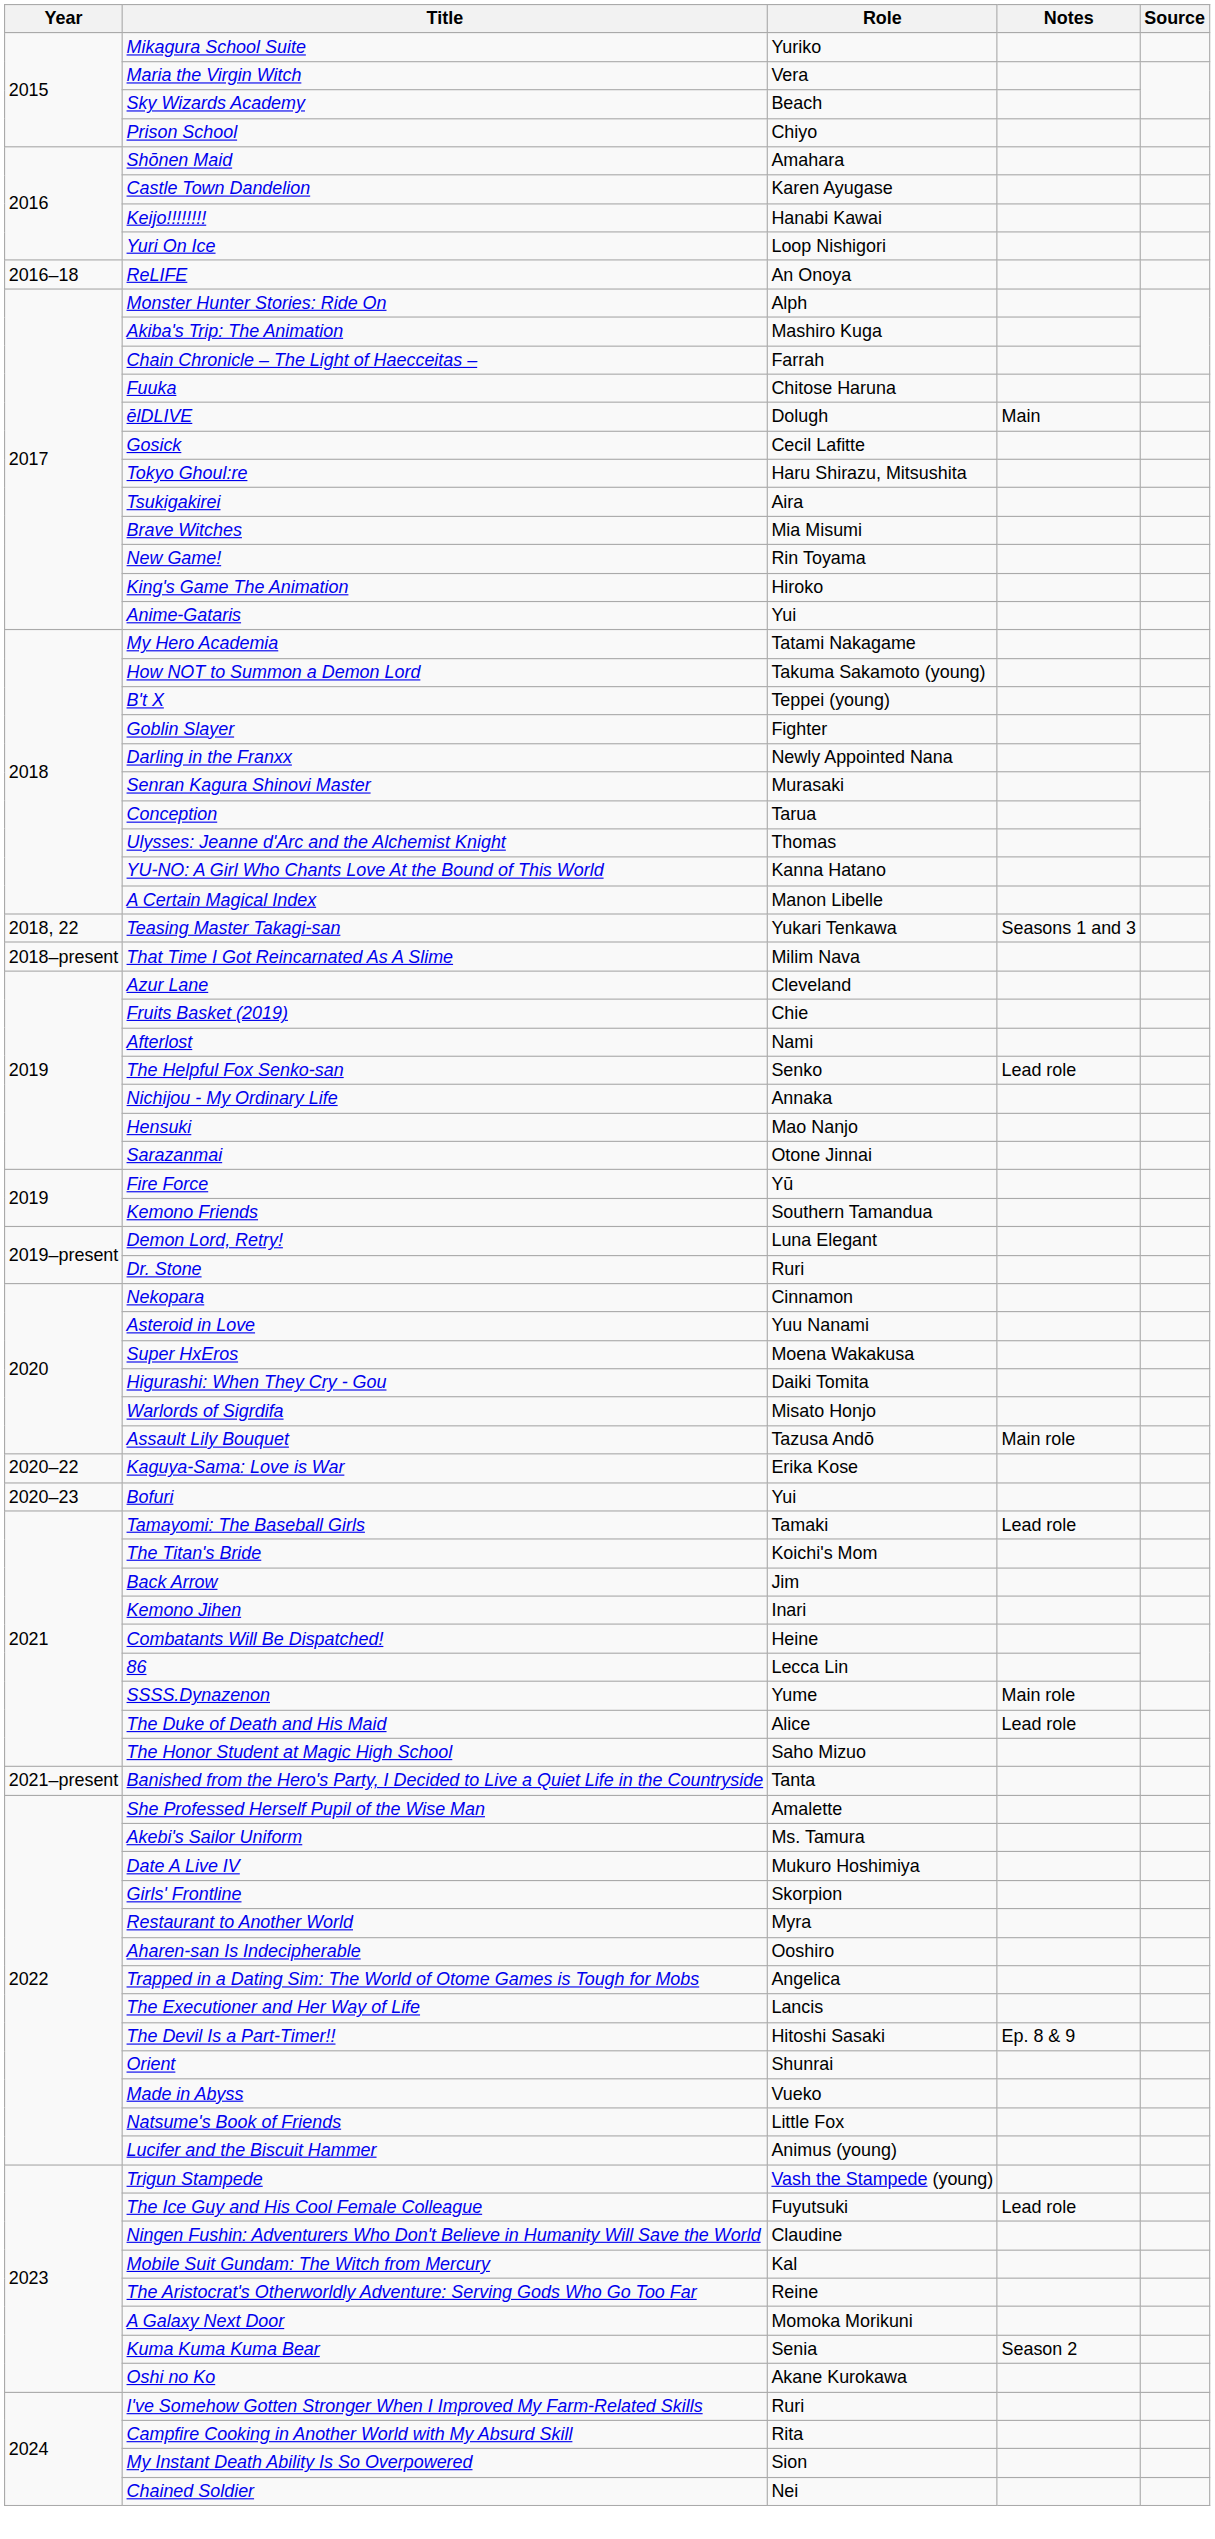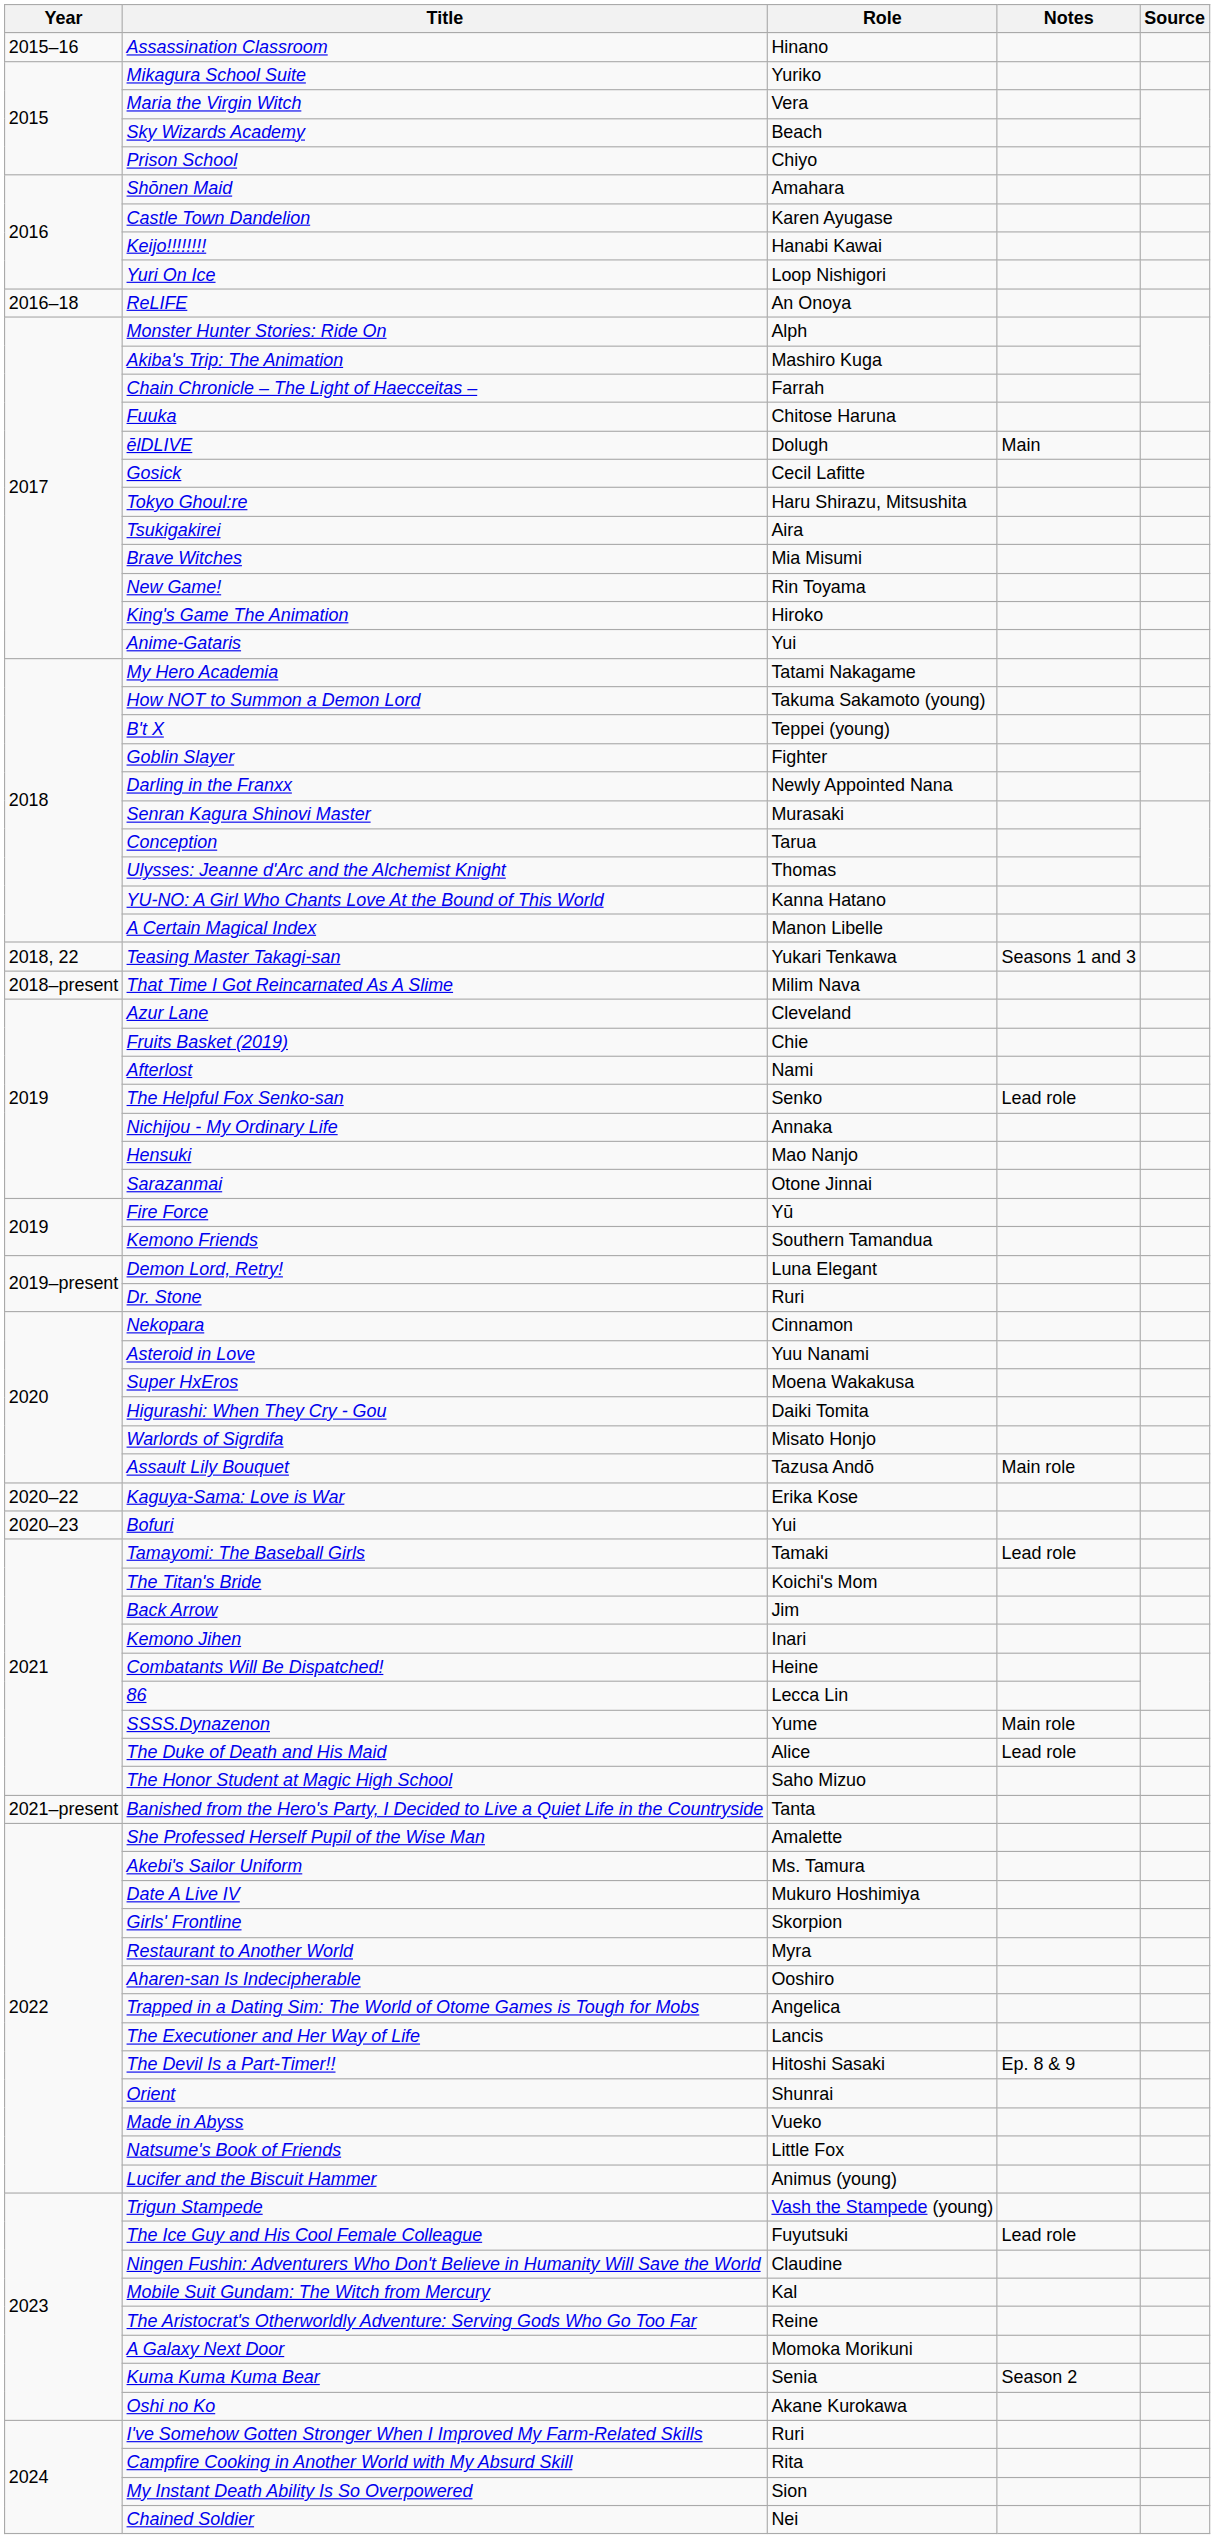+ row: 2015–16 | Assassination Classroom | Hinano
